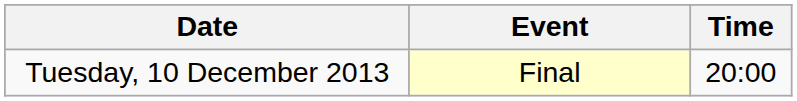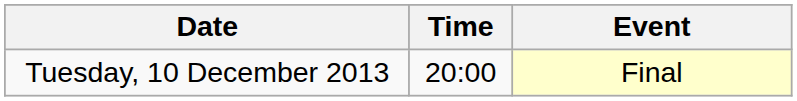columns swapped: Time <-> Event
